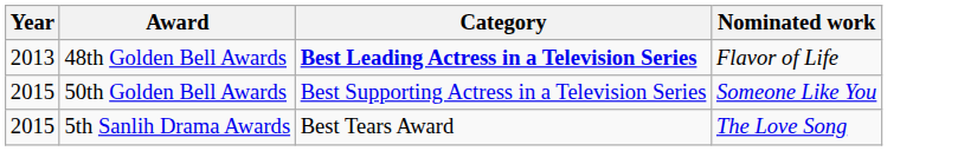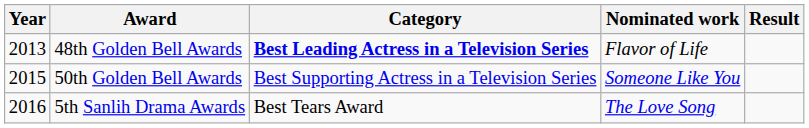+ column: Result
5th Sanlih Drama Awards | Year: 2015 -> 2016
